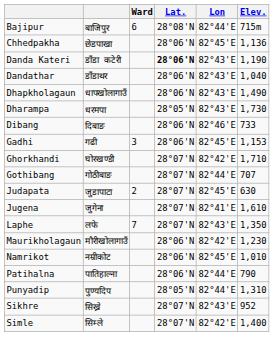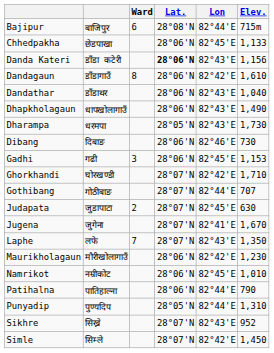Chhedpakha | Elev.: 1,136 -> 1,133
Danda Kateri | Elev.: 1,190 -> 1,156
+ row: Dandagaun | डाँडागाउँ | 8 | 28°06'N | 82°42'E | 1,610
Dibang | Elev.: 733 -> 730
Jugena | Elev.: 1,610 -> 1,670
Simle | Elev.: 1,400 -> 1,450
